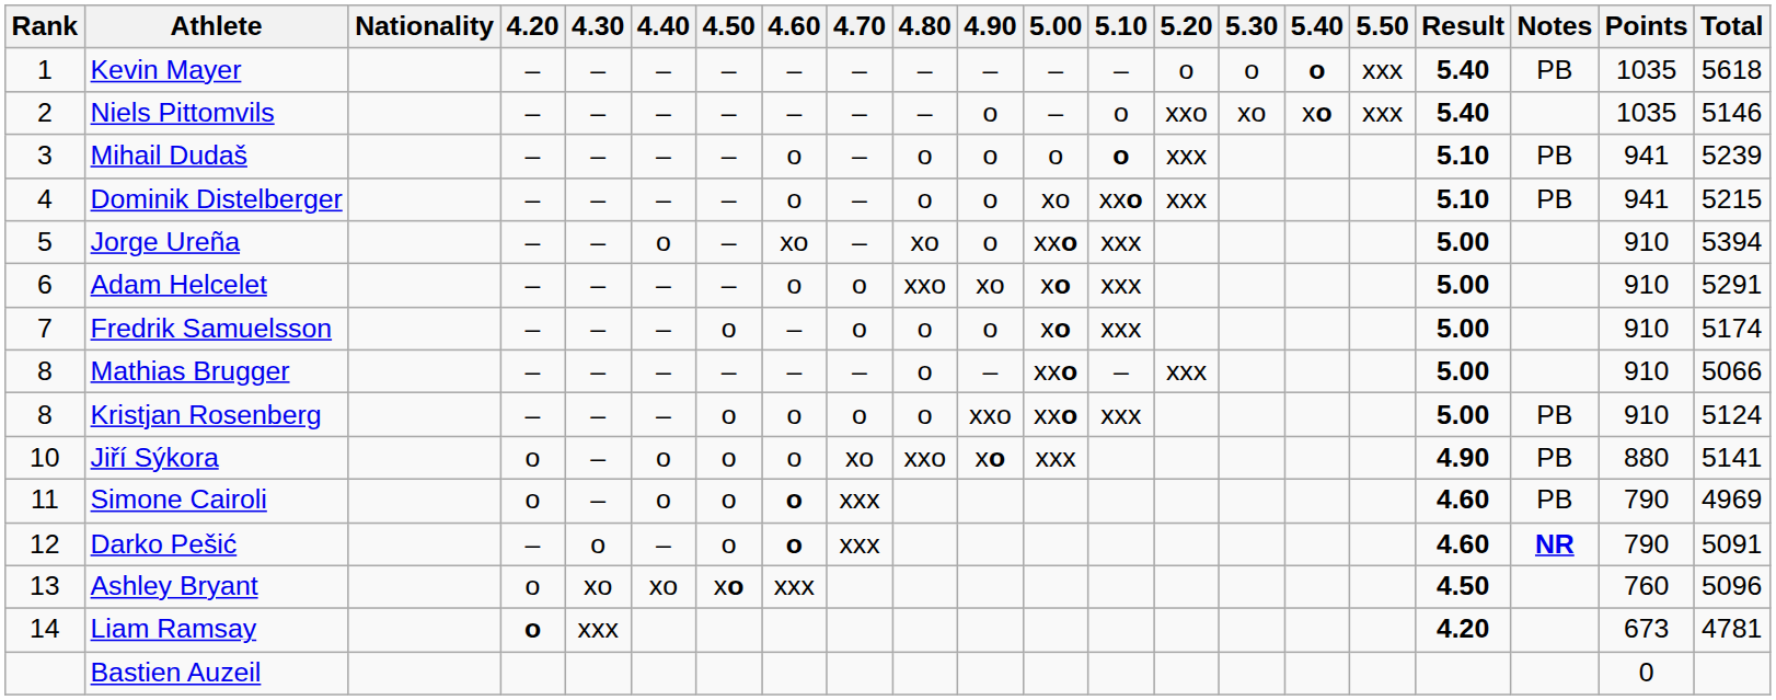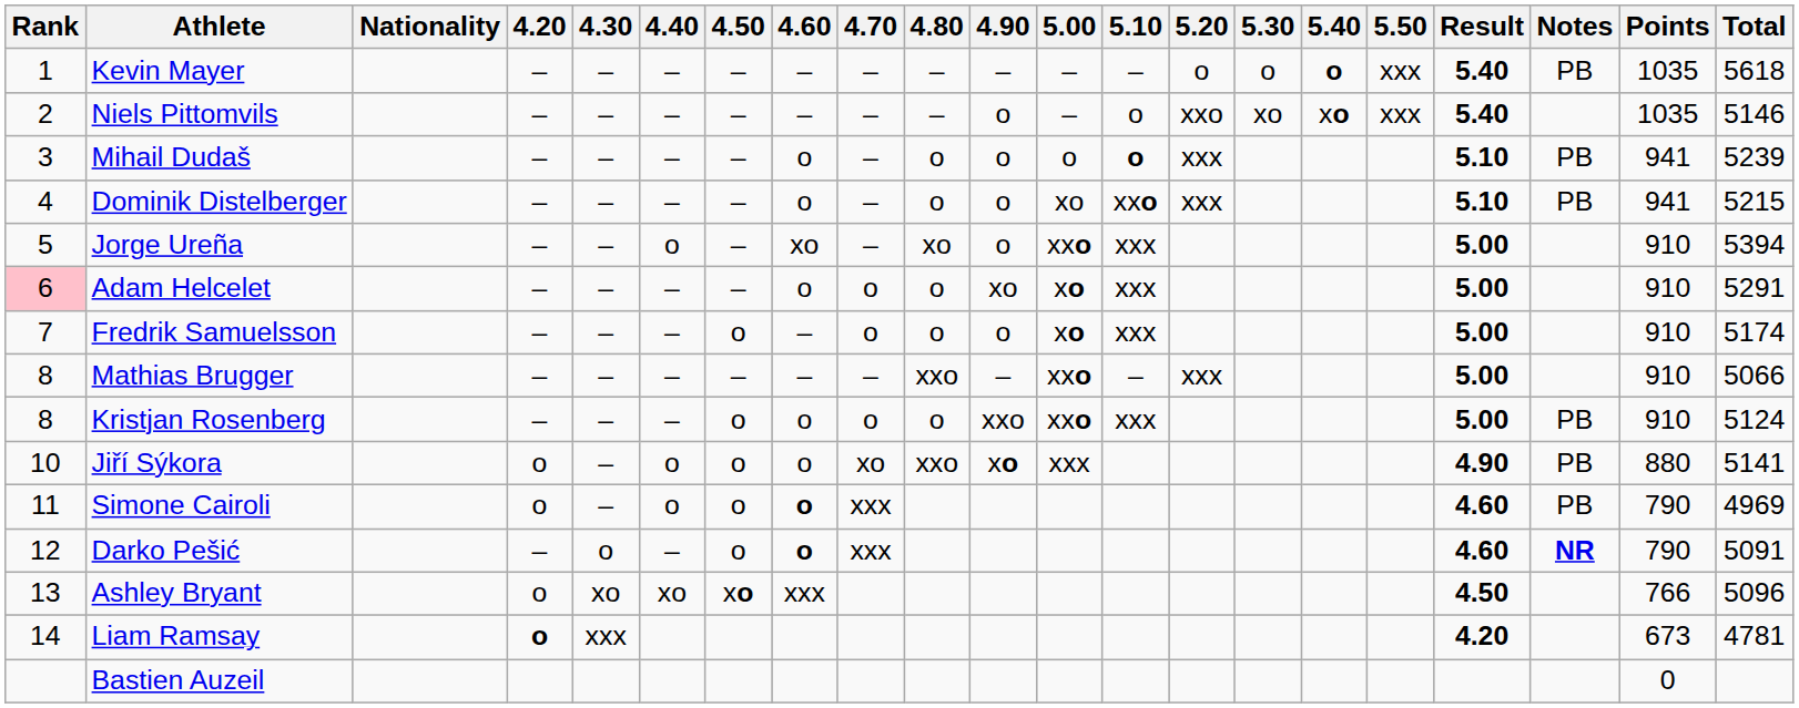Adam Helcelet | Rank: no background -> pink background
Adam Helcelet | 4.80: xxo -> o
Mathias Brugger | 4.80: o -> xxo
Ashley Bryant | Points: 760 -> 766
